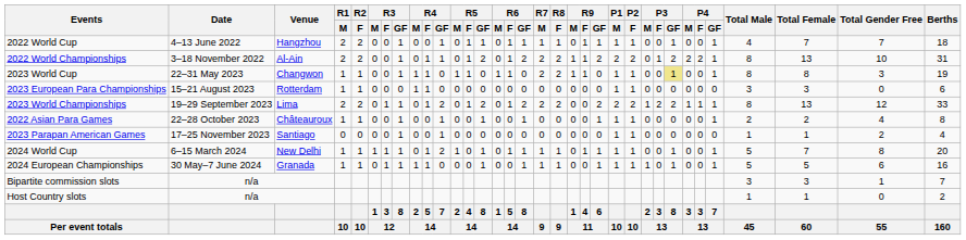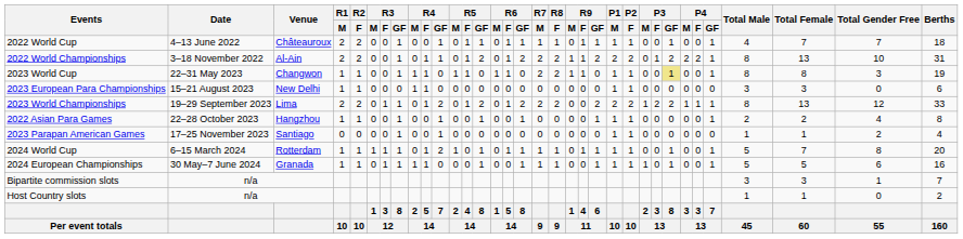2022 World Cup | Venue: Hangzhou -> Châteauroux
2023 European Para Championships | Venue: Rotterdam -> New Delhi
2022 Asian Para Games | Venue: Châteauroux -> Hangzhou
2024 World Cup | Venue: New Delhi -> Rotterdam
